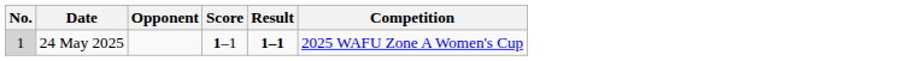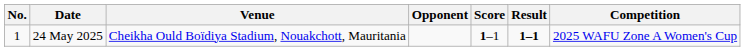+ column: Venue | Cheikha Ould Boïdiya Stadium, Nouakchott, Mauritania
24 May 2025 | No.: lightgrey background -> no background
